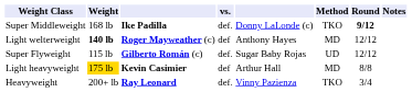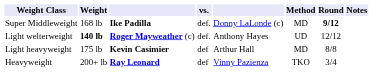Super Middleweight | Method: TKO -> MD
Light welterweight | vs.: def -> def.
Light welterweight | Method: MD -> UD
- row: Super Flyweight | 115 lb | Gilberto Román (c) | def. | Sugar Baby Rojas | UD | 12/12
Light heavyweight | Weight: gold background -> no background
Heavyweight | vs.: def. -> def
